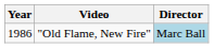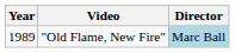"Old Flame, New Fire" | Year: 1986 -> 1989
